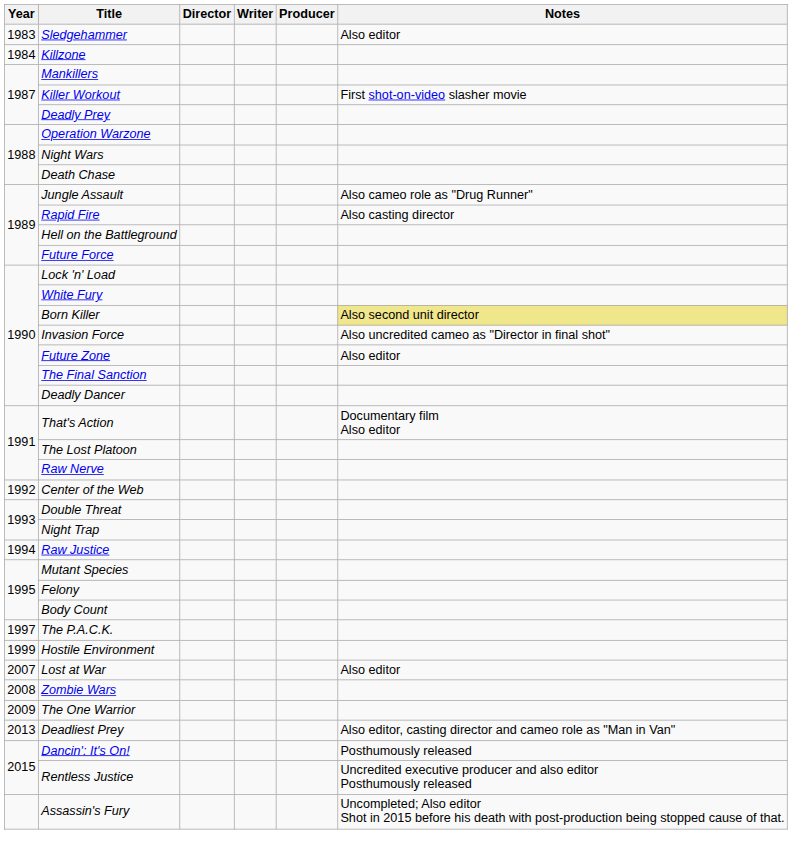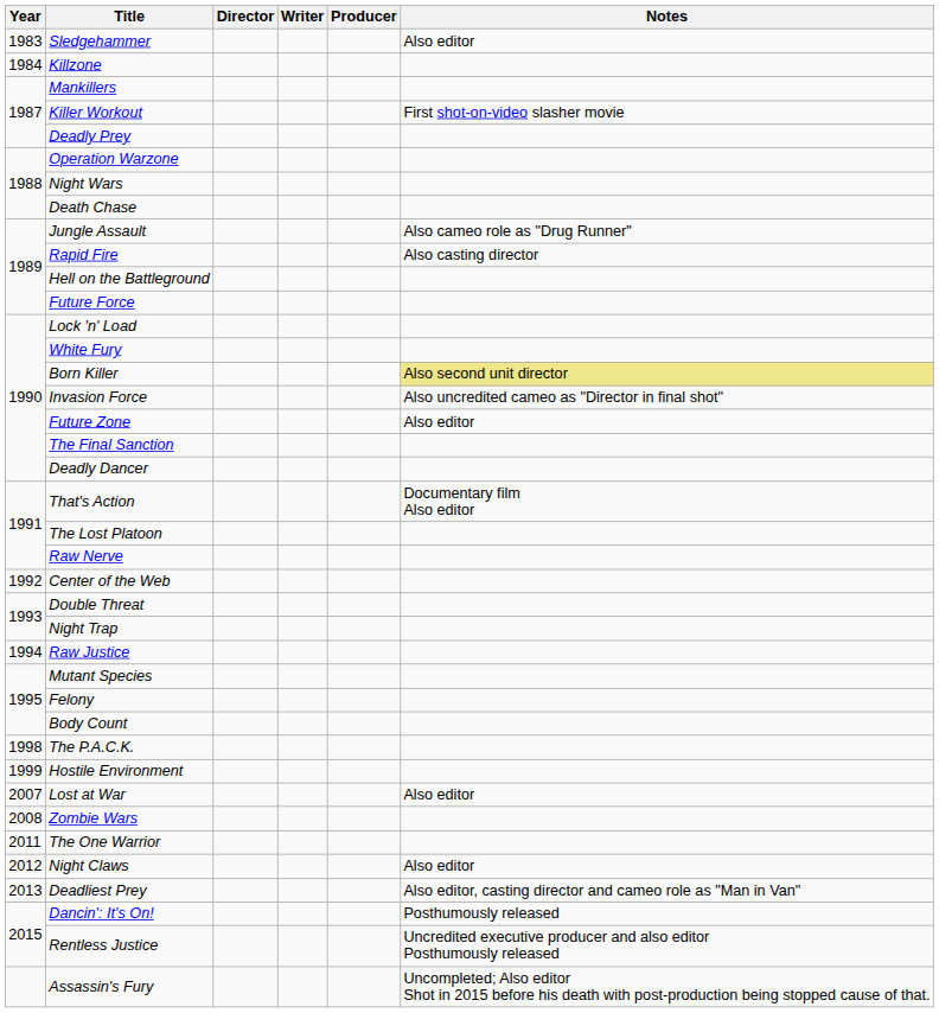The P.A.C.K. | Year: 1997 -> 1998
The One Warrior | Year: 2009 -> 2011
+ row: 2012 | Night Claws | Also editor
